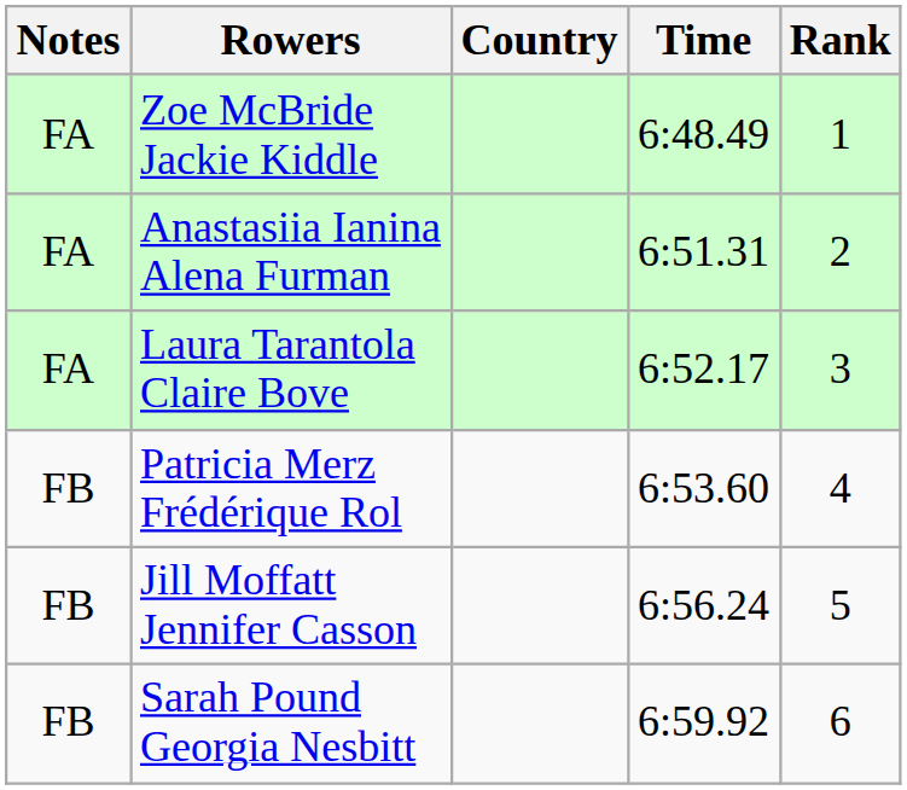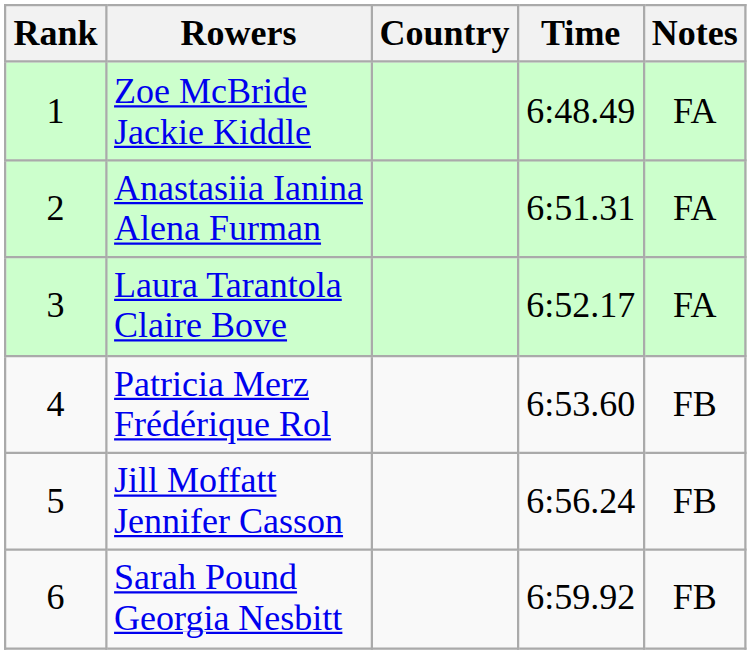columns swapped: Rank <-> Notes
